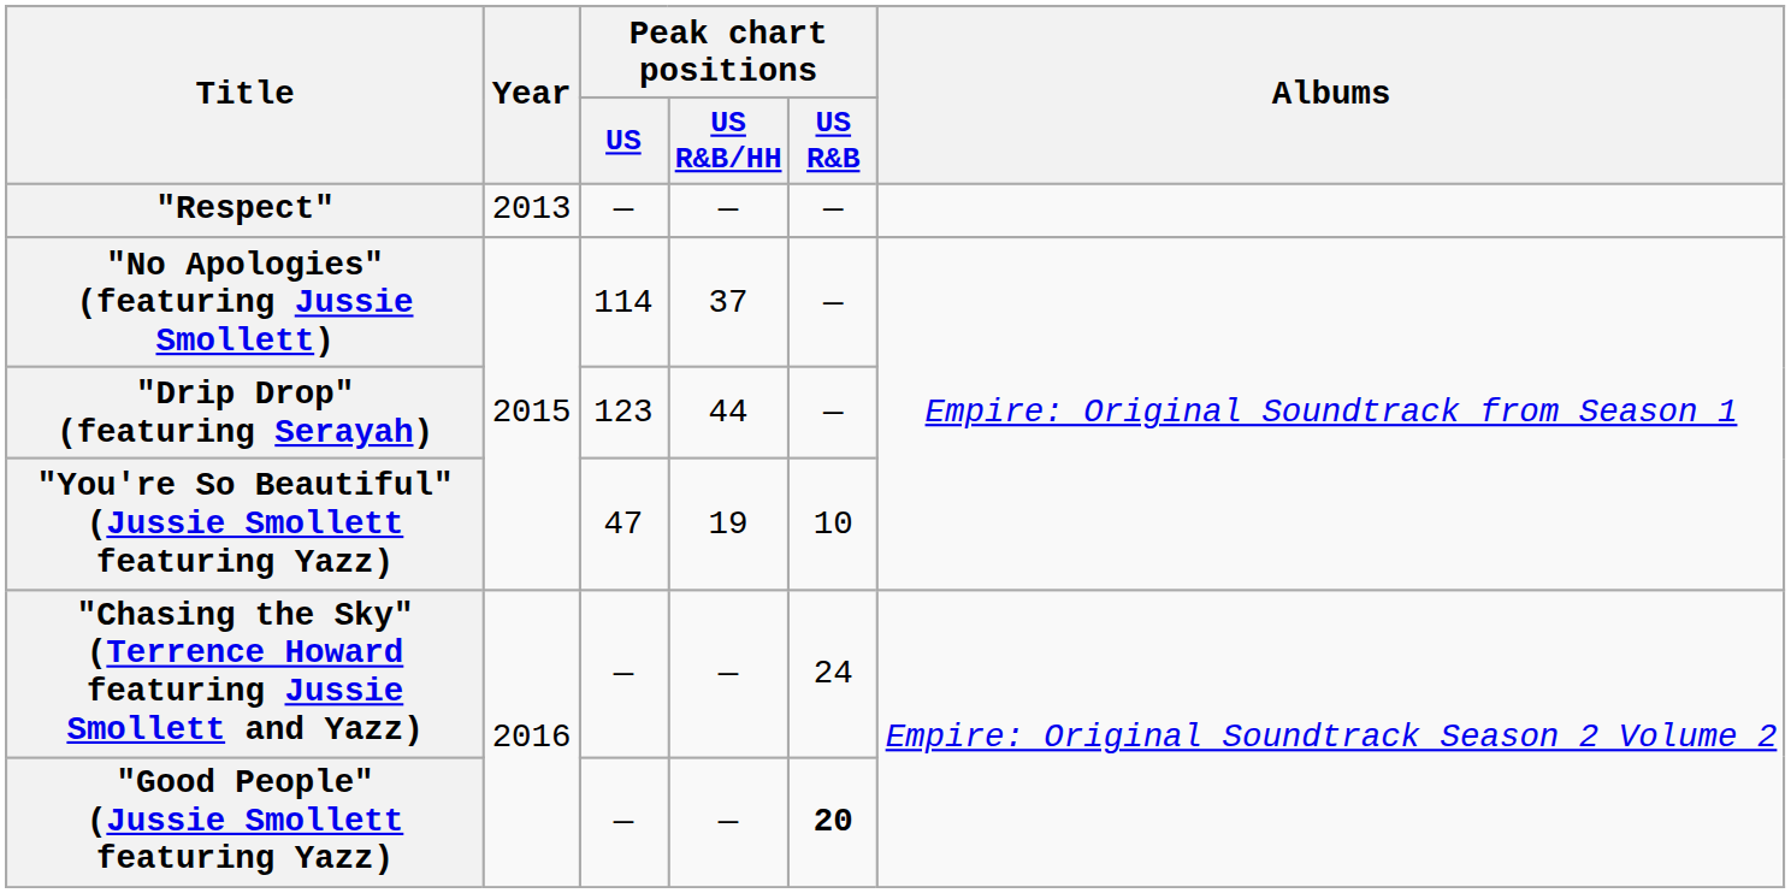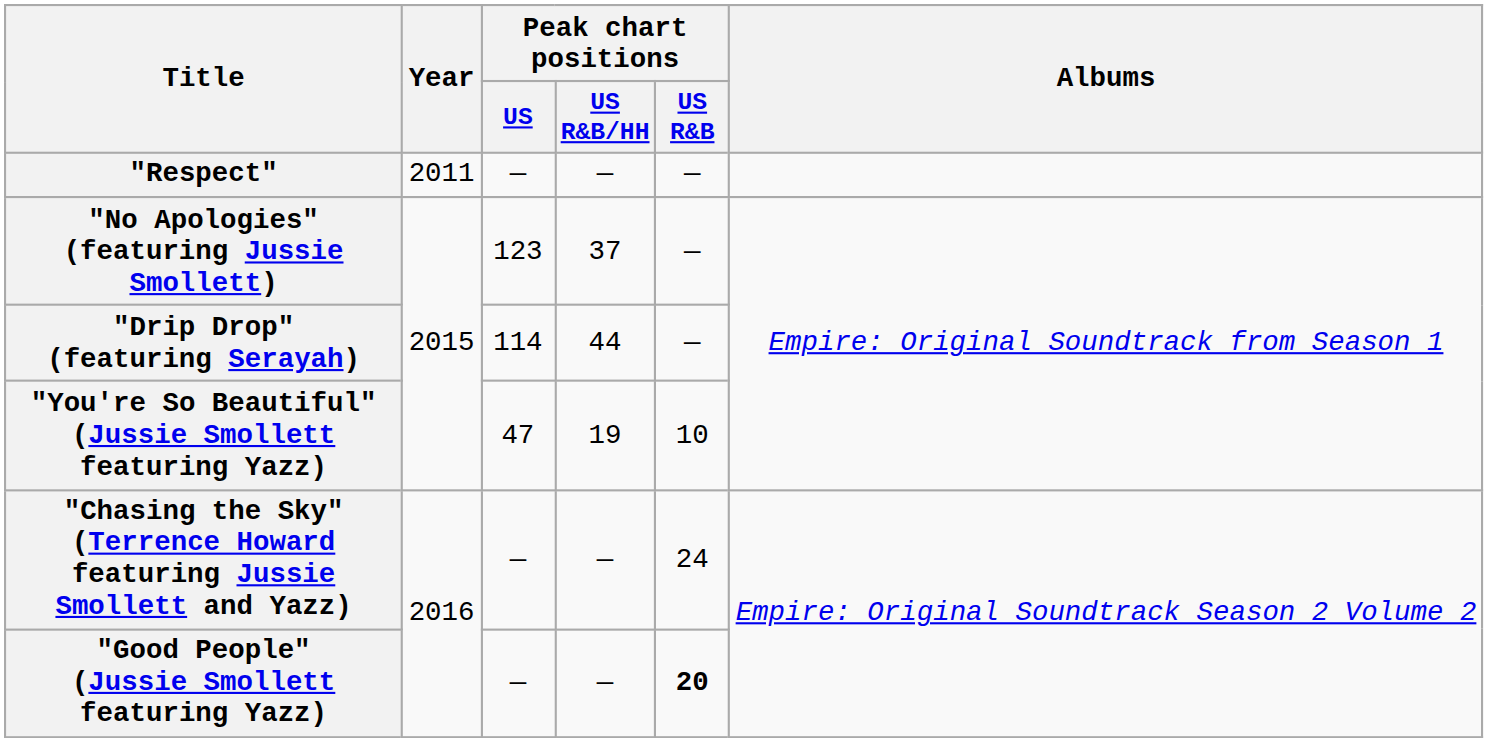"Respect" | Year: 2013 -> 2011
"No Apologies" (featuring Jussie Smollett) | Peak chart positions / US: 114 -> 123
"Drip Drop" (featuring Serayah) | Peak chart positions / US: 123 -> 114
